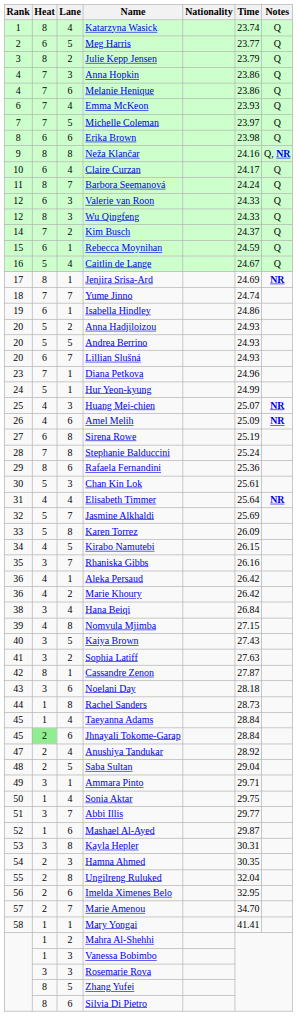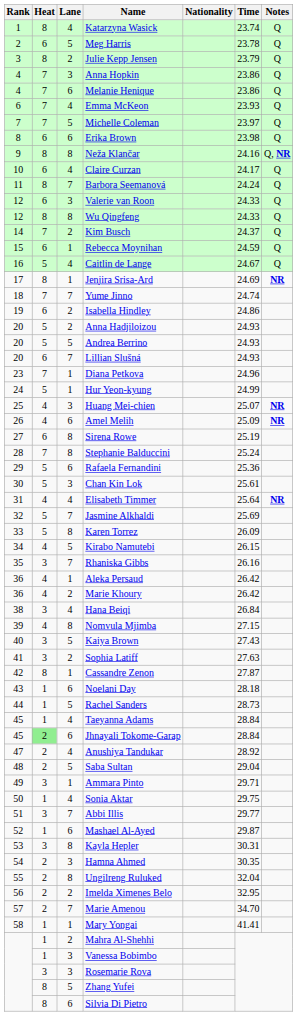Meg Harris | Time: 23.77 -> 23.78
Wu Qingfeng | Lane: 3 -> 8
Isabella Hindley | Lane: 1 -> 2
Rafaela Fernandini | Heat: 8 -> 5
Noelani Day | Heat: 3 -> 1
Rachel Sanders | Lane: 8 -> 5
Imelda Ximenes Belo | Lane: 6 -> 2
